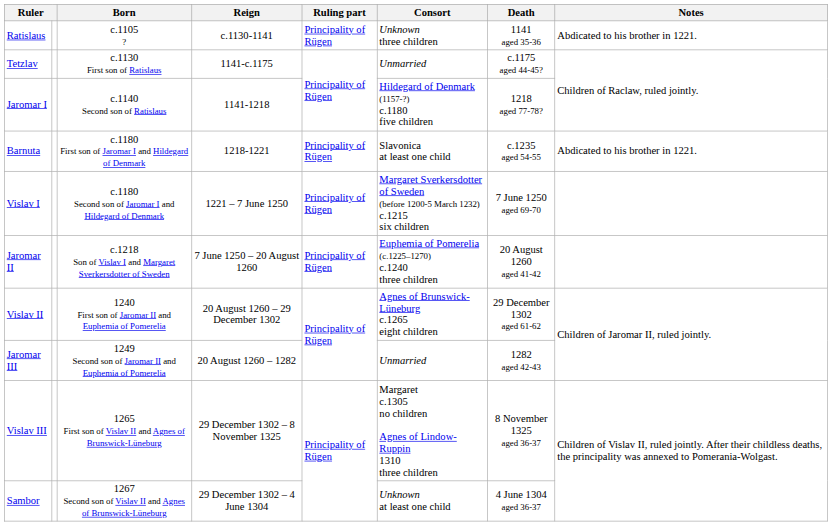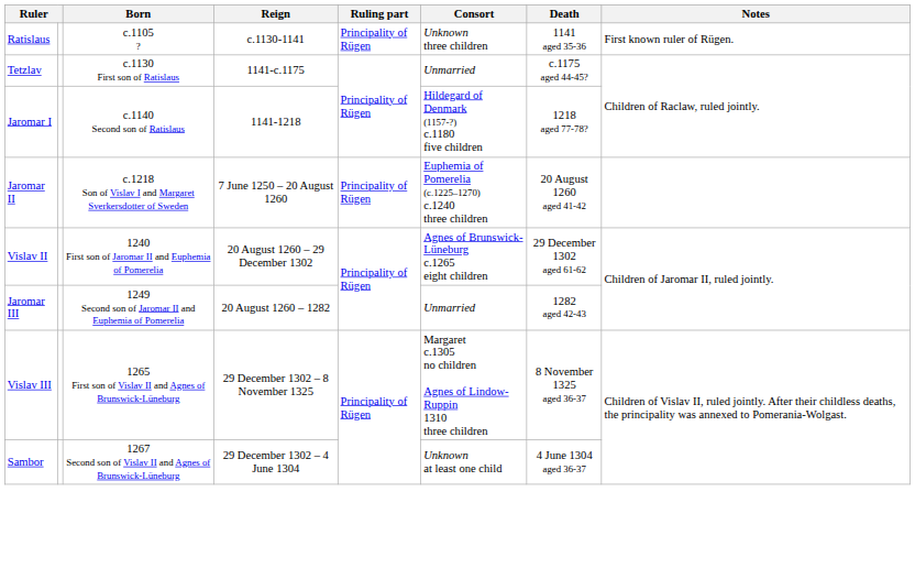Ratislaus | Notes: Abdicated to his brother in 1221. -> First known ruler of Rügen.
- row: Barnuta | c.1180 First son of Jaromar I and Hildegard of Denmark | 1218-1221 | Principality of Rügen | Slavonica at least one child | c.1235 aged 54-55 | Abdicated to his brother in 1221.
- row: Vislav I | c.1180 Second son of Jaromar I and Hildegard of Denmark | 1221 – 7 June 1250 | Principality of Rügen | Margaret Sverkersdotter of Sweden (before 1200-5 March 1232) c.1215 six children | 7 June 1250 aged 69-70
